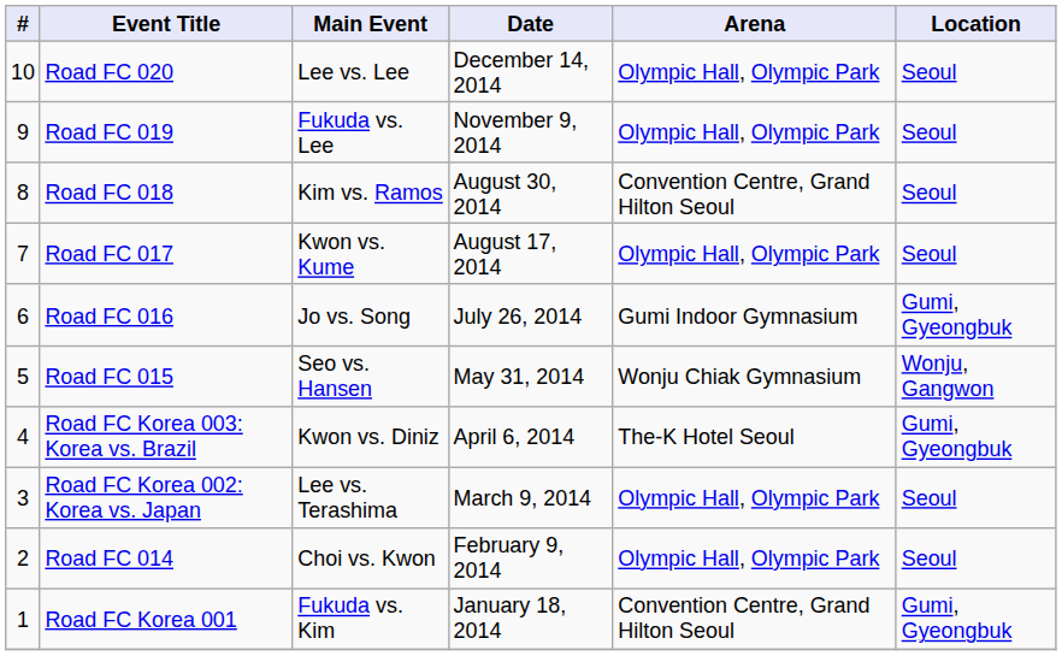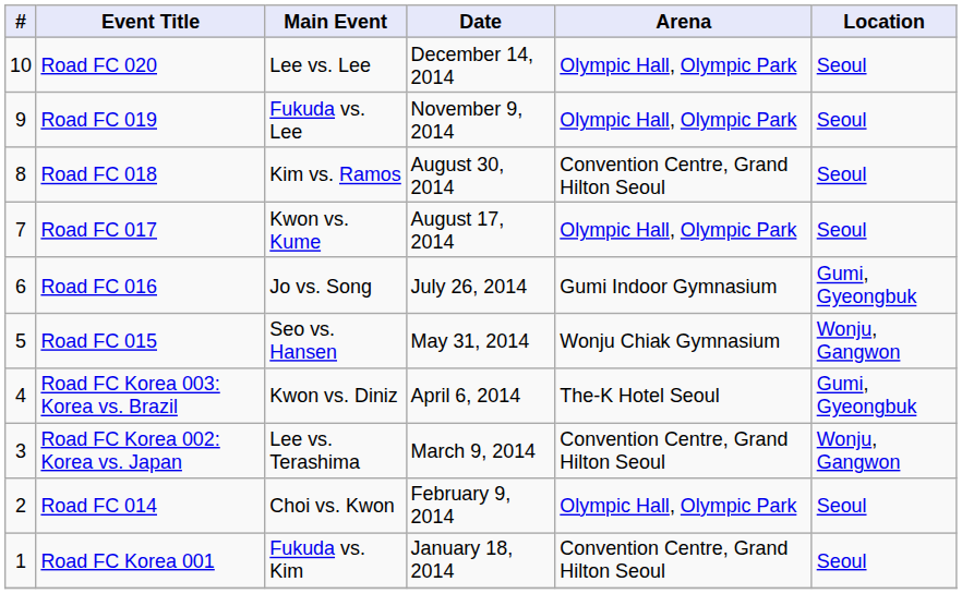Road FC Korea 002: Korea vs. Japan | Arena: Olympic Hall, Olympic Park -> Convention Centre, Grand Hilton Seoul
Road FC Korea 002: Korea vs. Japan | Location: Seoul -> Wonju, Gangwon
Road FC Korea 001 | Location: Gumi, Gyeongbuk -> Seoul
